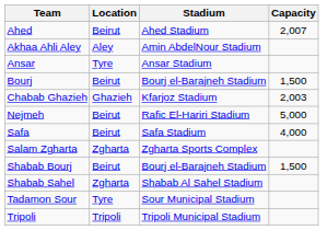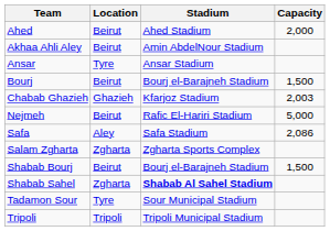Ahed | Capacity: 2,007 -> 2,000
Akhaa Ahli Aley | Location: Aley -> Beirut
Safa | Location: Beirut -> Aley
Safa | Capacity: 4,000 -> 2,086
Shabab Sahel | Stadium: normal -> bold
